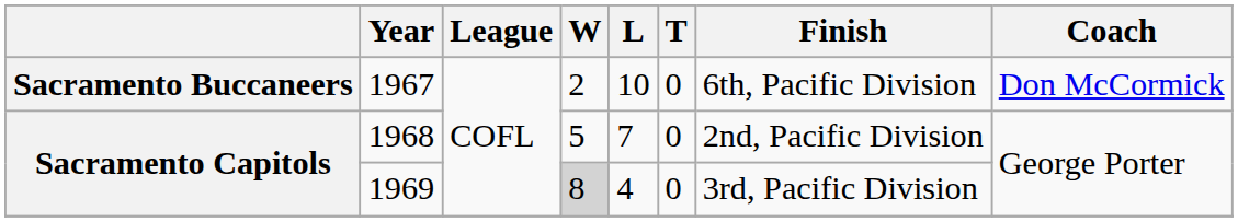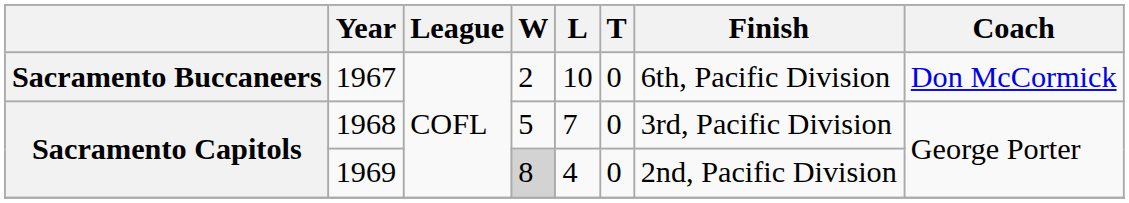1968 | Finish: 2nd, Pacific Division -> 3rd, Pacific Division
1969 | Finish: 3rd, Pacific Division -> 2nd, Pacific Division
